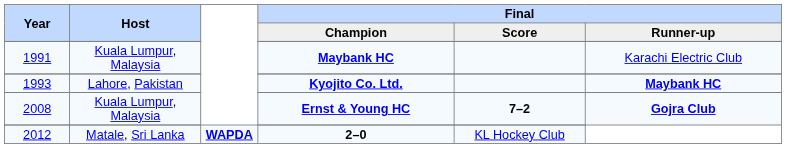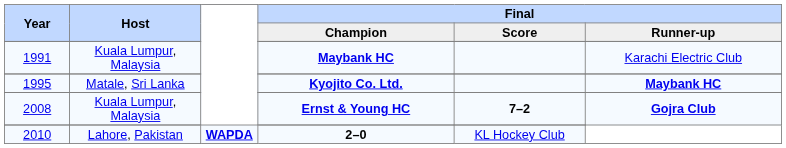Kyojito Co. Ltd. | Year: 1993 -> 1995
Kyojito Co. Ltd. | Host: Lahore, Pakistan -> Matale, Sri Lanka
2–0 | Year: 2012 -> 2010
2–0 | Host: Matale, Sri Lanka -> Lahore, Pakistan
